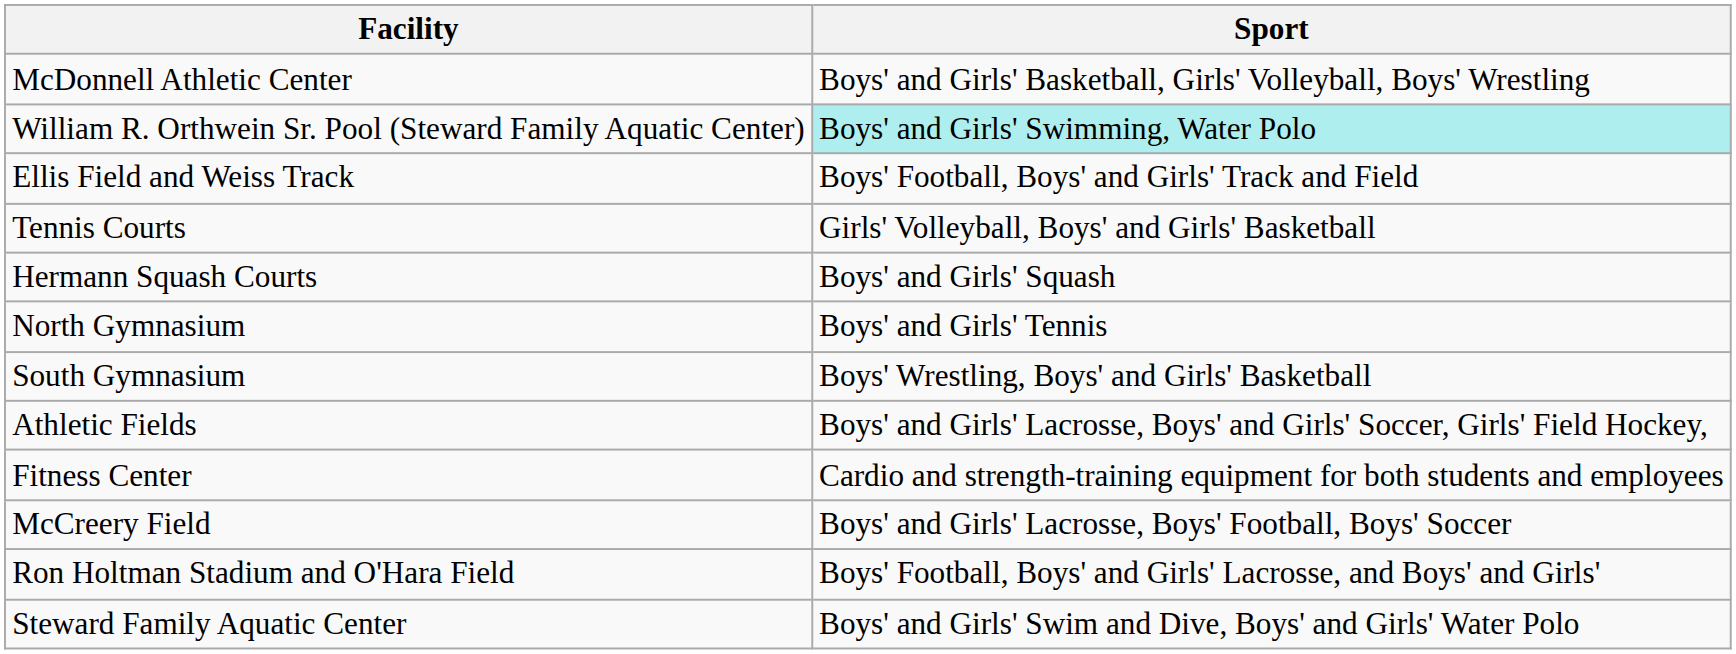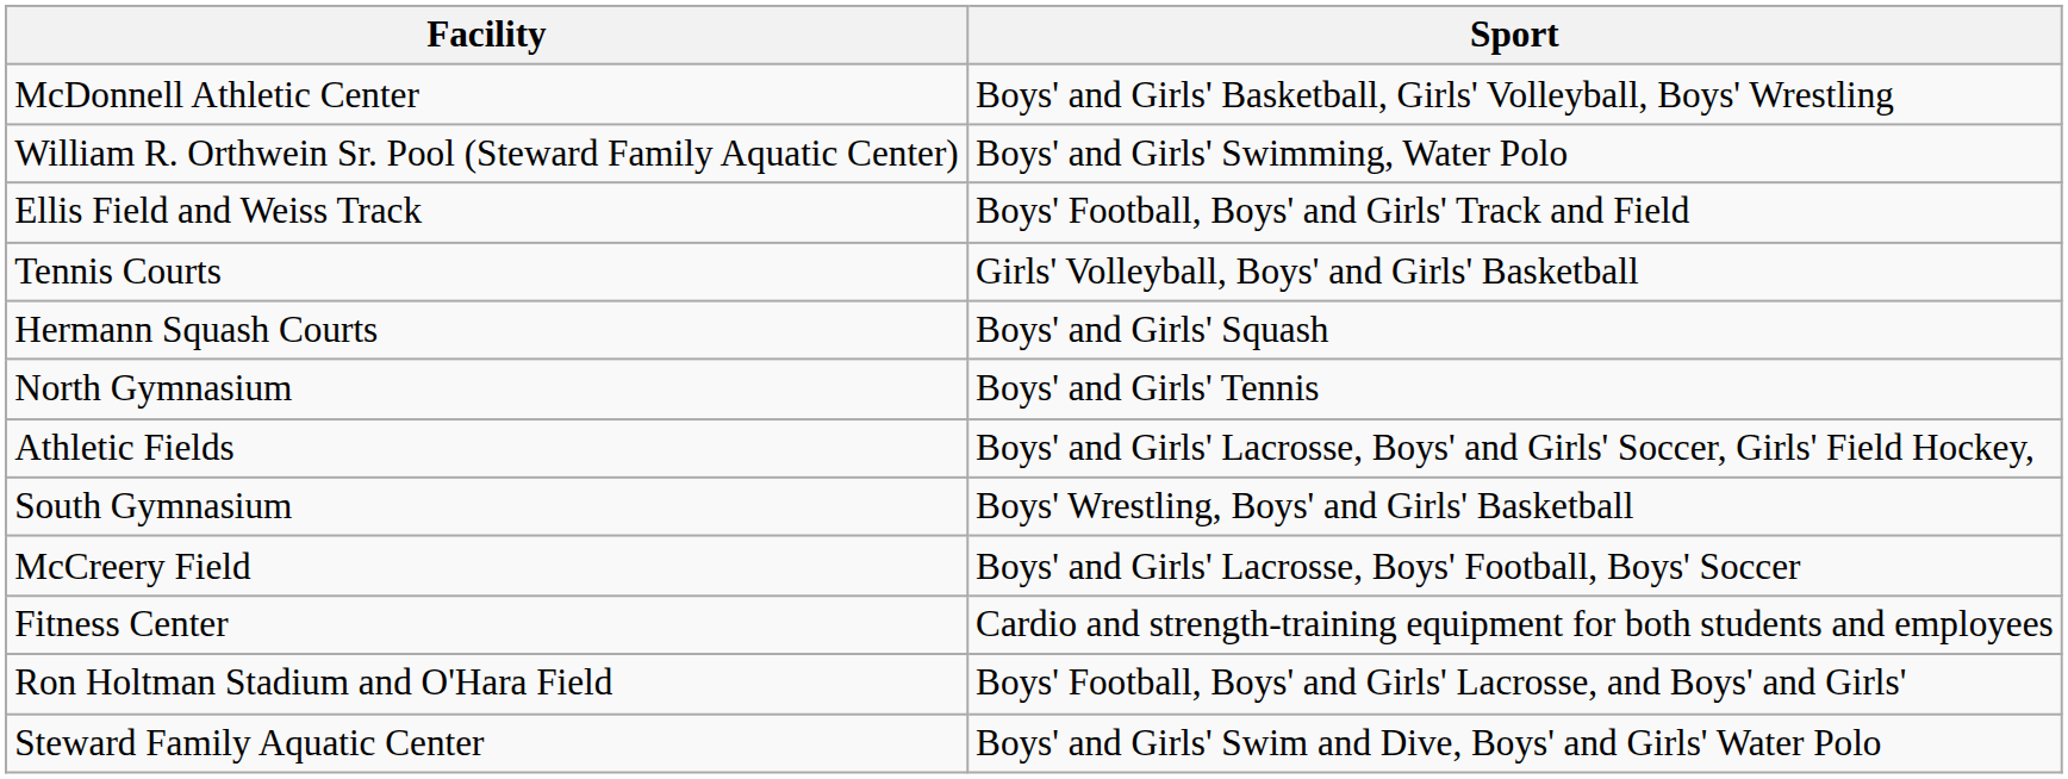William R. Orthwein Sr. Pool (Steward Family Aquatic Center) | Sport: paleturquoise background -> no background
rows swapped: Athletic Fields <-> South Gymnasium
rows swapped: McCreery Field <-> Fitness Center
